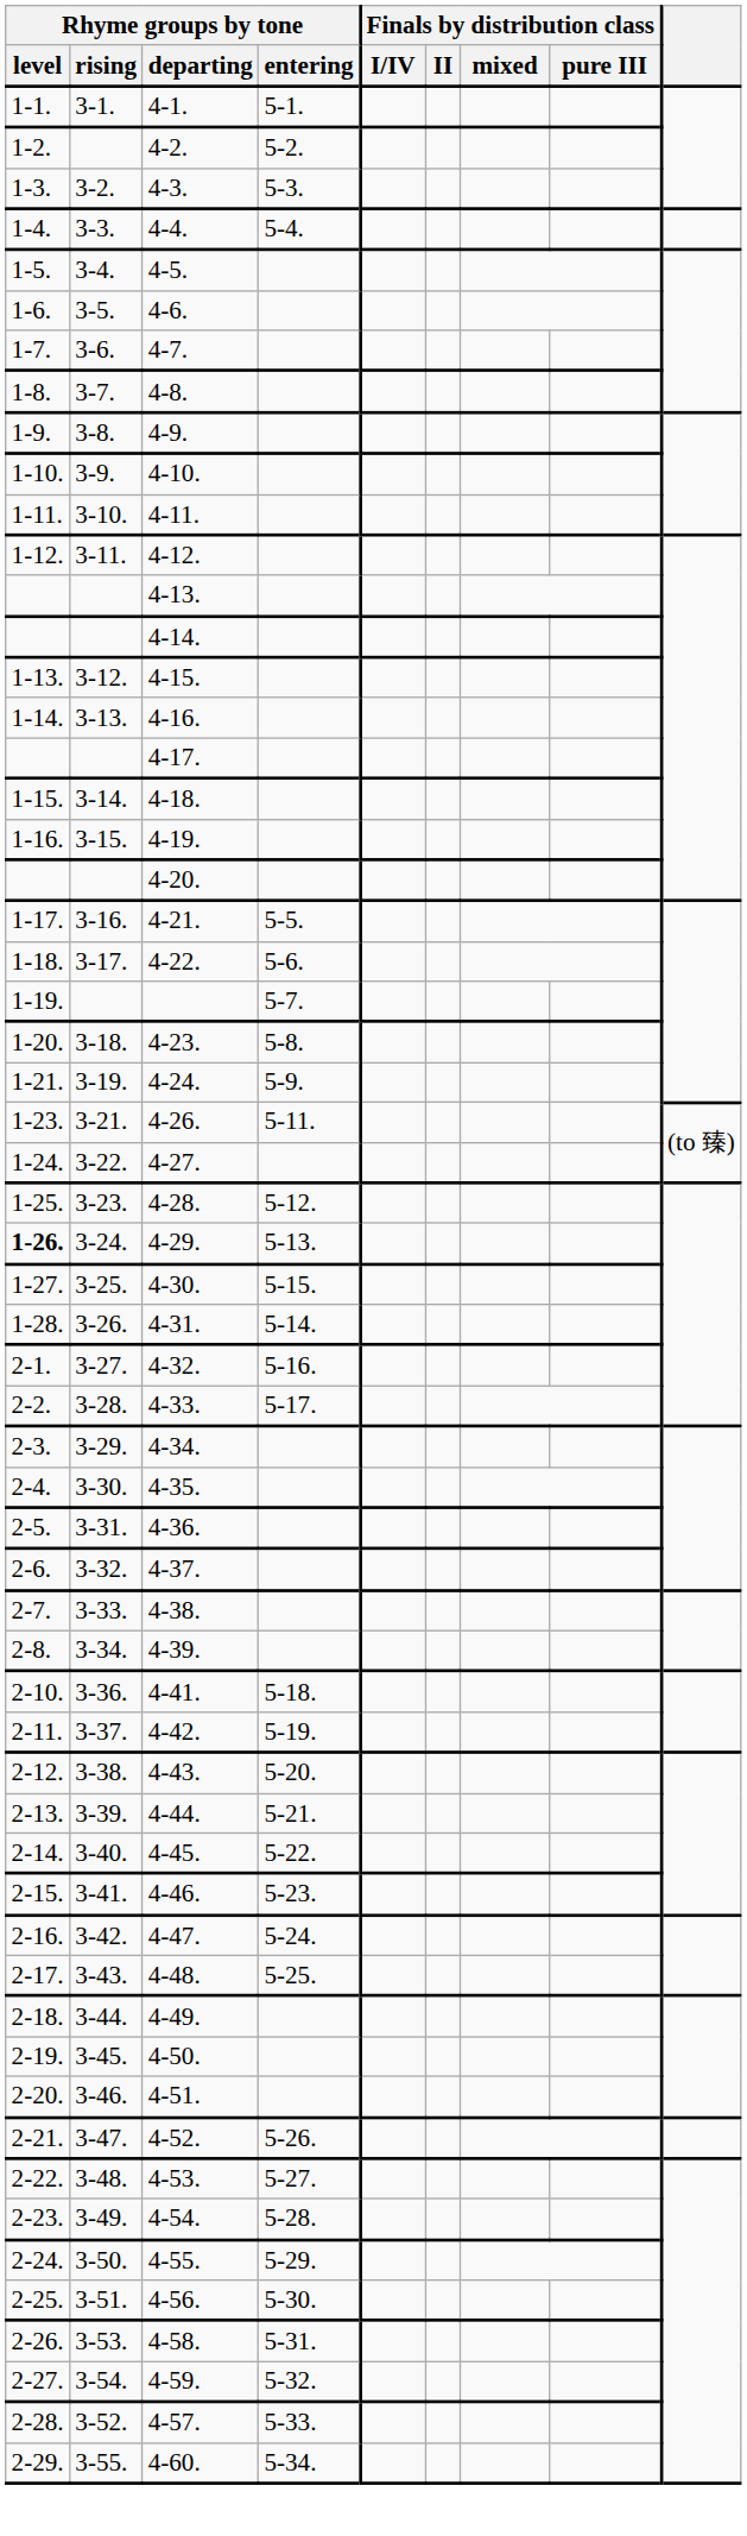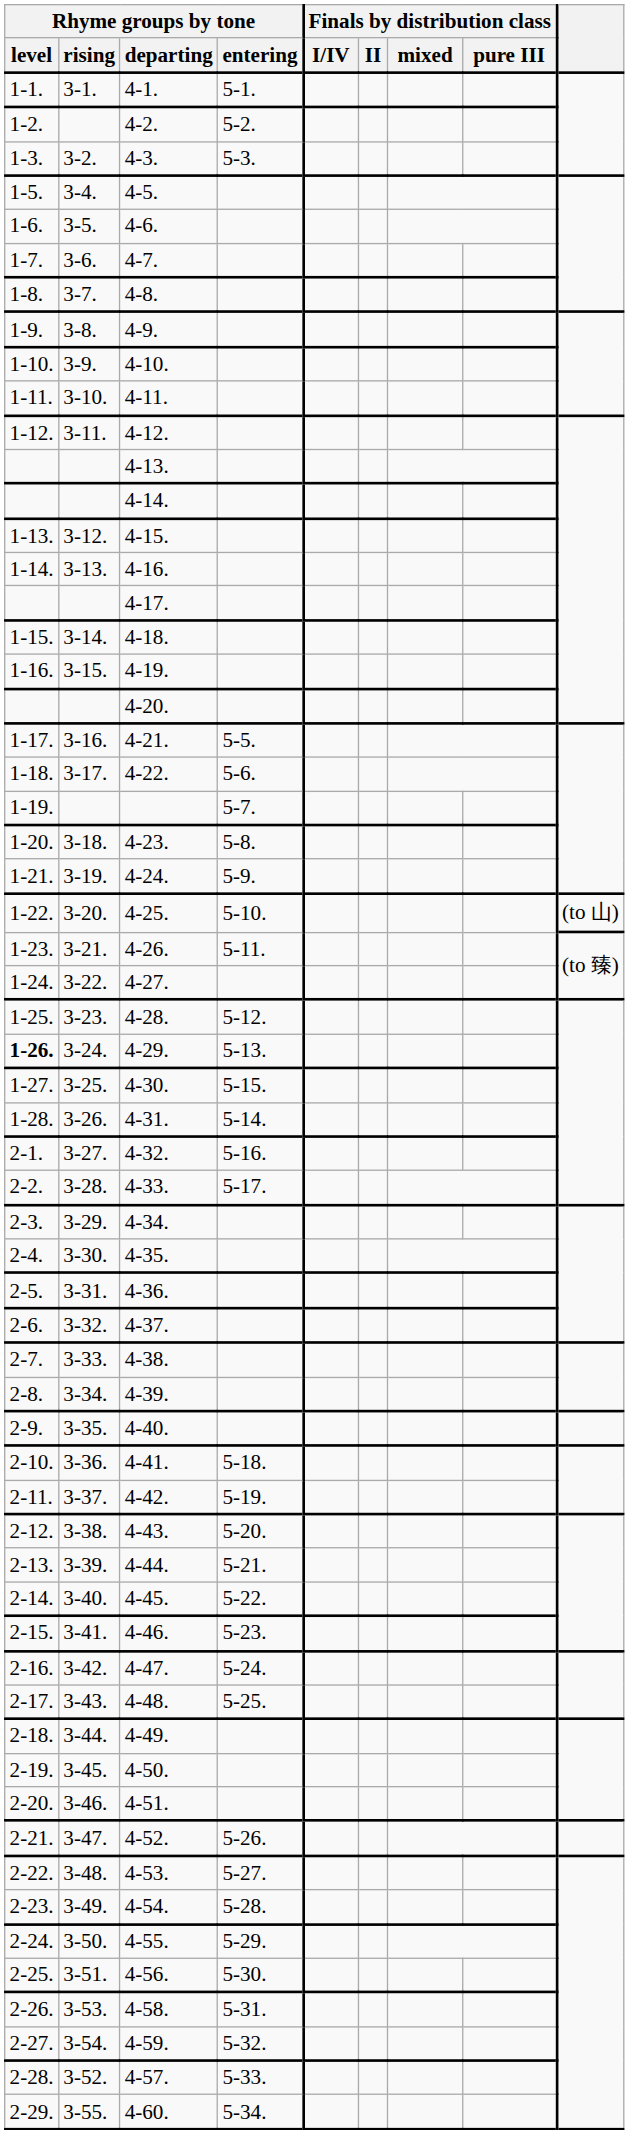- row: 1-4. | 3-3. | 4-4. | 5-4.
+ row: 1-22. | 3-20. | 4-25. | 5-10. | (to 山)
+ row: 2-9. | 3-35. | 4-40.
